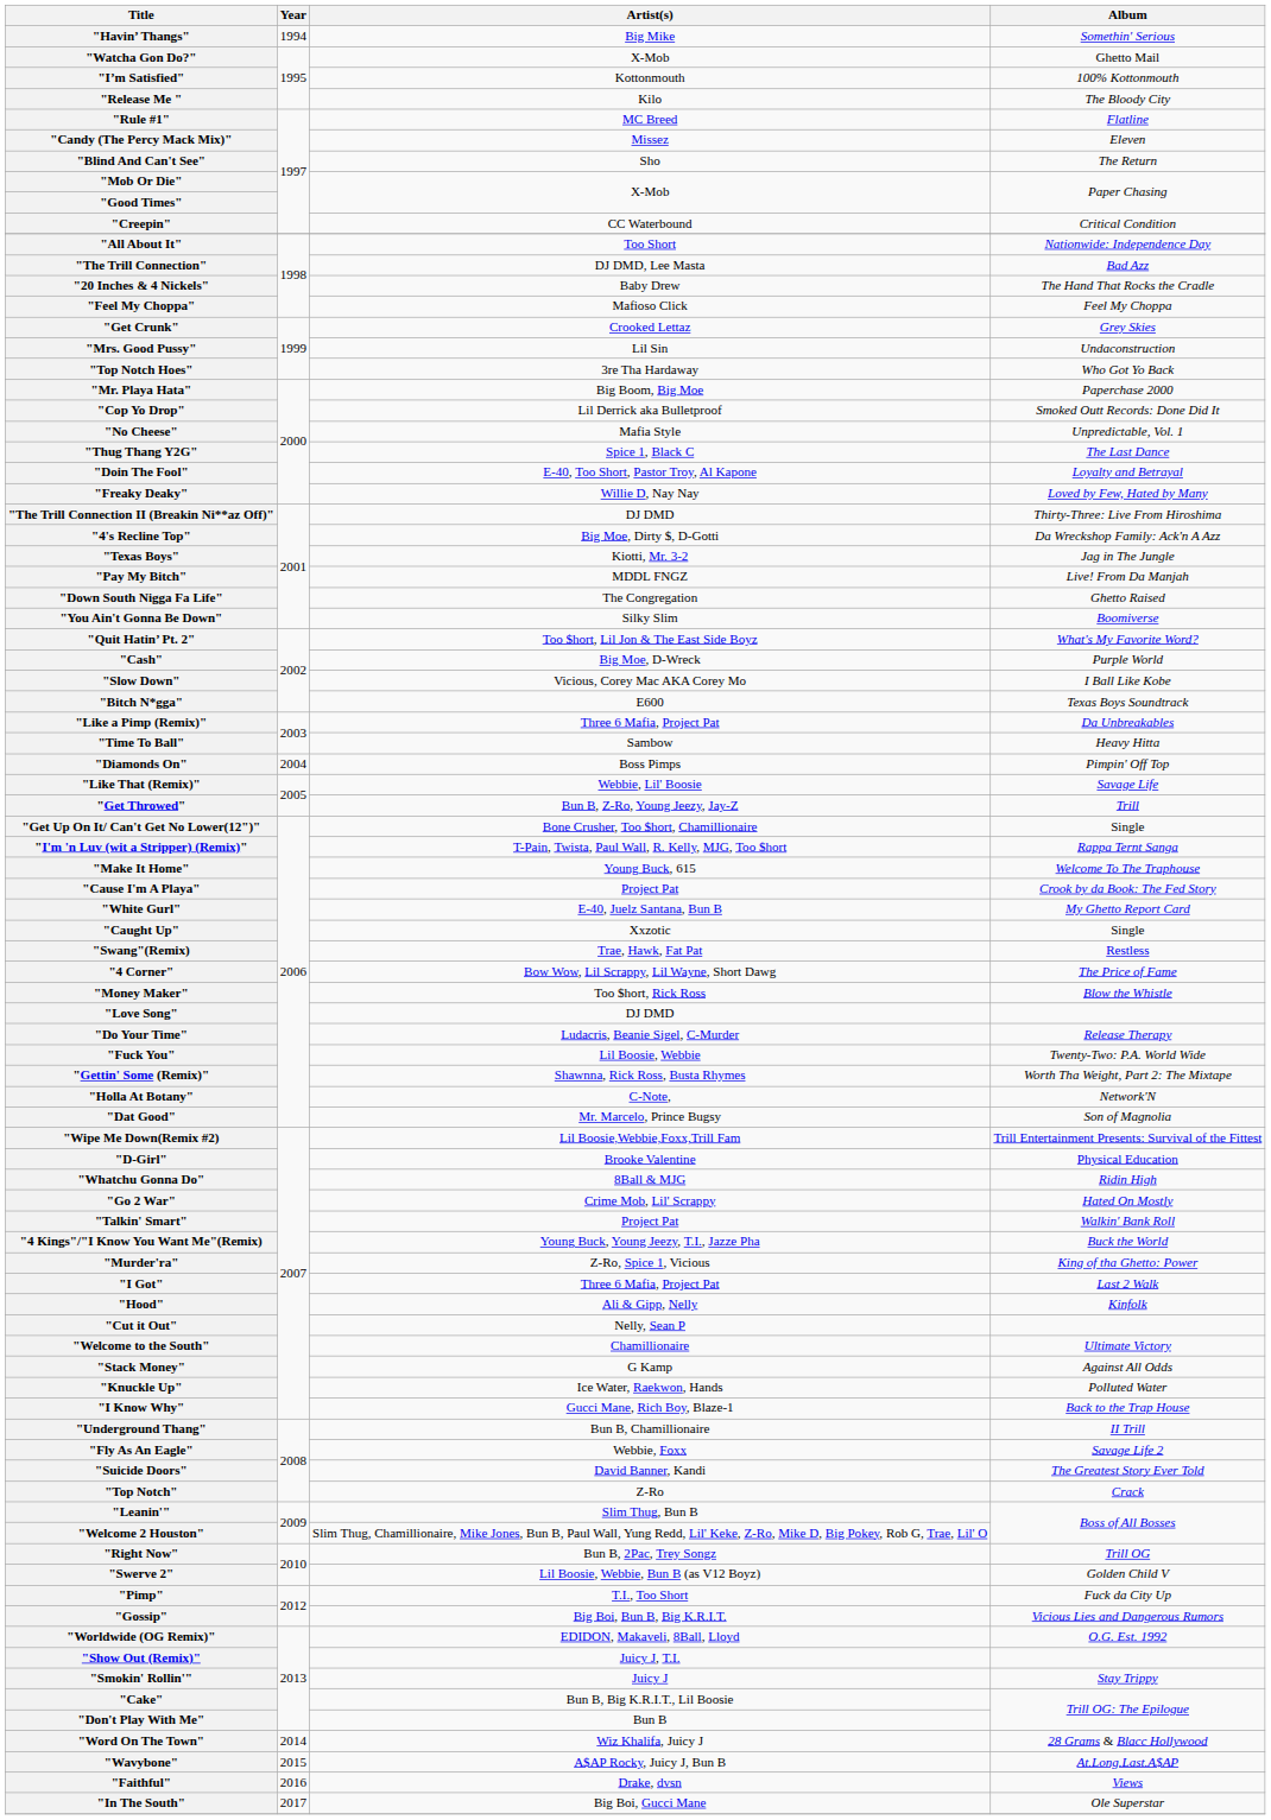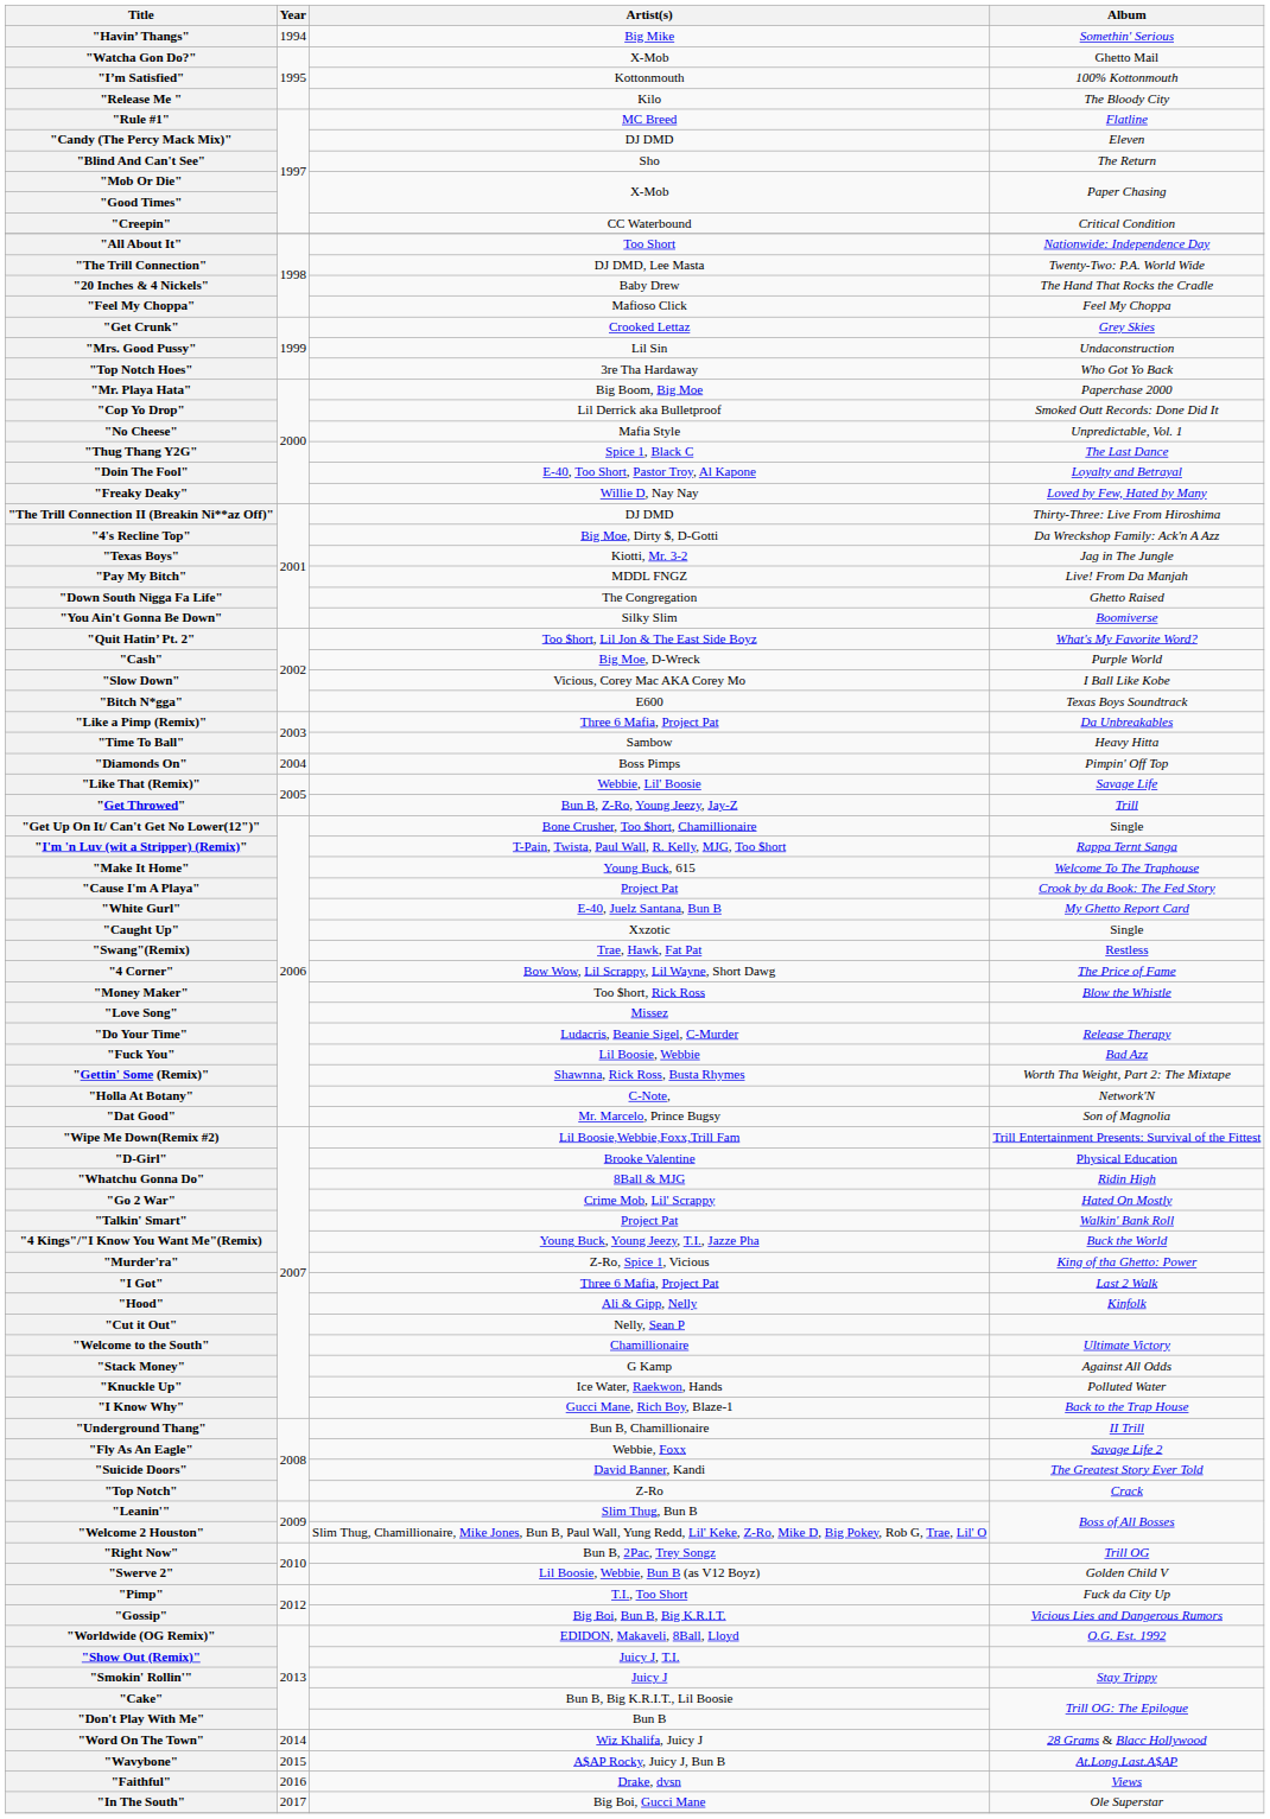"Candy (The Percy Mack Mix)" | Artist(s): Missez -> DJ DMD
"The Trill Connection" | Album: Bad Azz -> Twenty-Two: P.A. World Wide
"Love Song" | Artist(s): DJ DMD -> Missez
"Fuck You" | Album: Twenty-Two: P.A. World Wide -> Bad Azz
